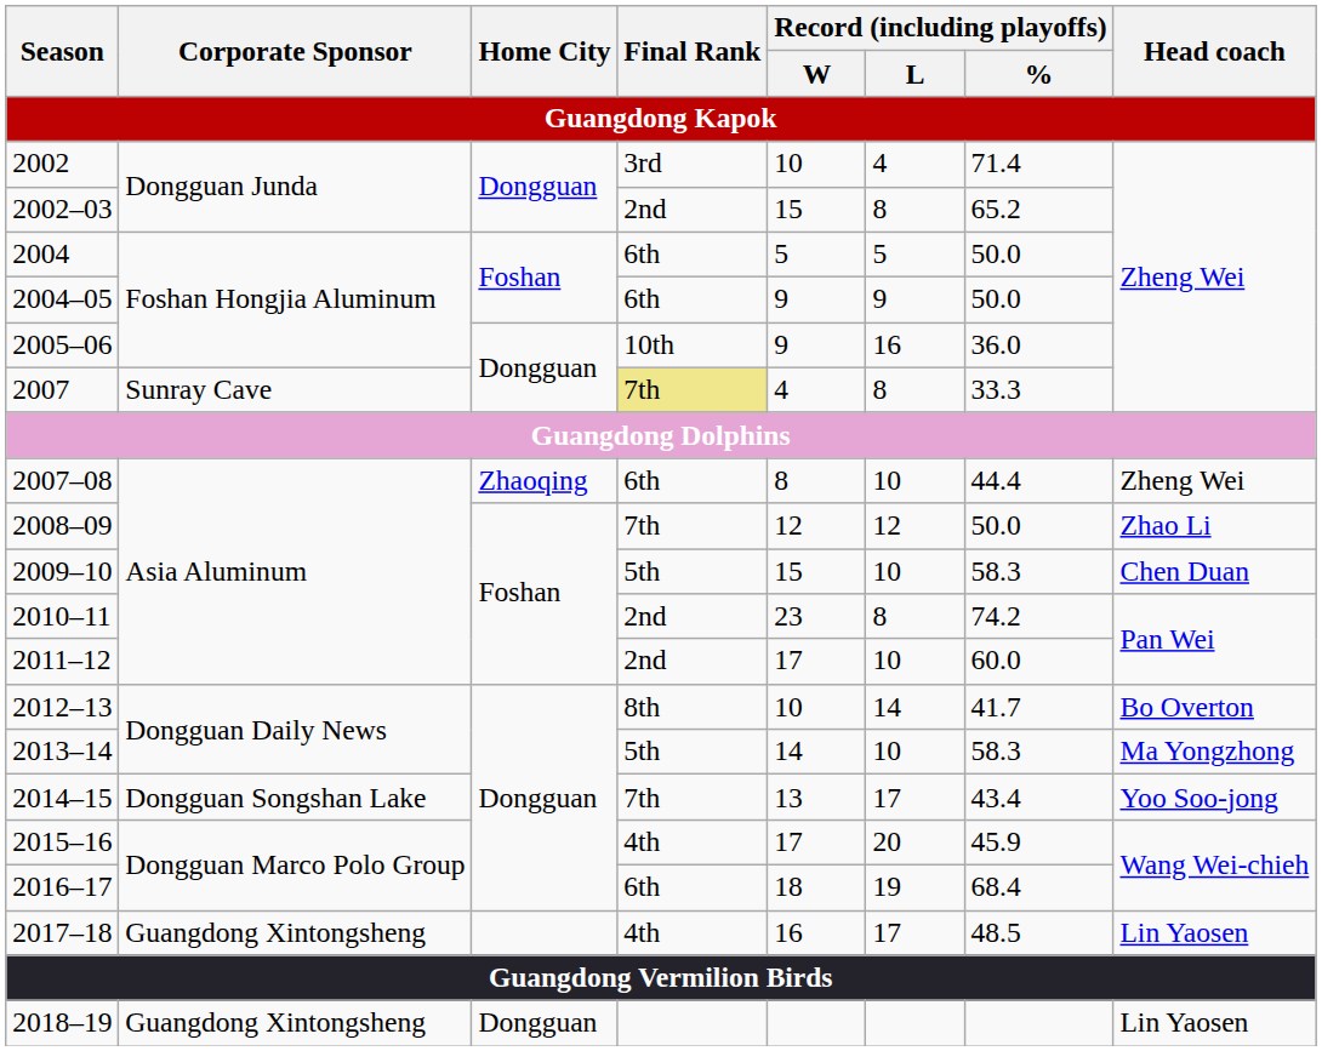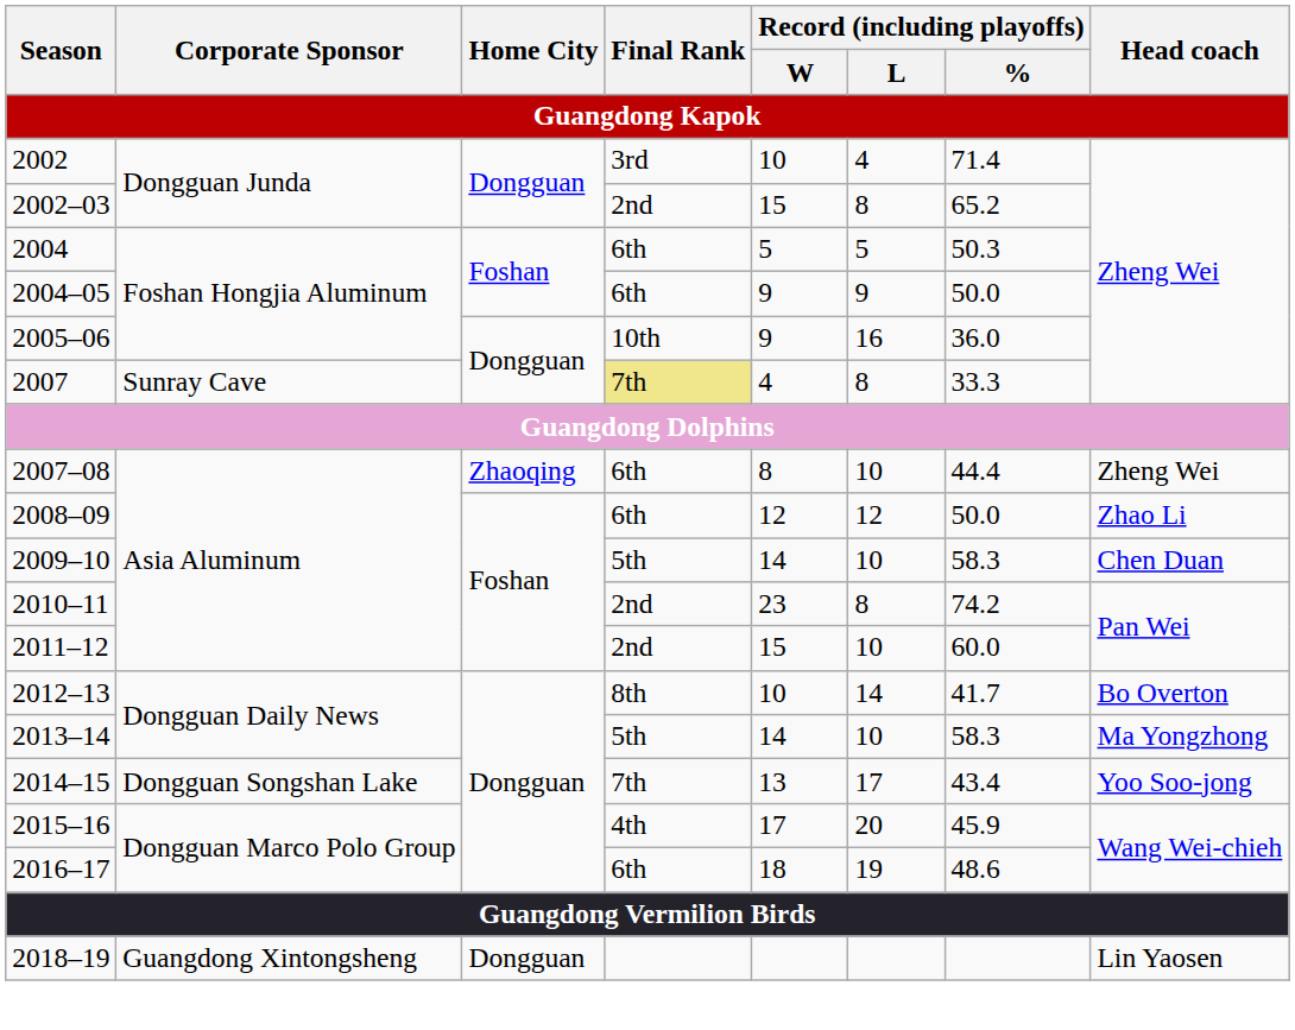2004 | Record (including playoffs) / %: 50.0 -> 50.3
2008–09 | Final Rank: 7th -> 6th
2009–10 | Record (including playoffs) / W: 15 -> 14
2011–12 | Record (including playoffs) / W: 17 -> 15
2016–17 | Record (including playoffs) / %: 68.4 -> 48.6
- row: 2017–18 | Guangdong Xintongsheng | 4th | 16 | 17 | 48.5 | Lin Yaosen
